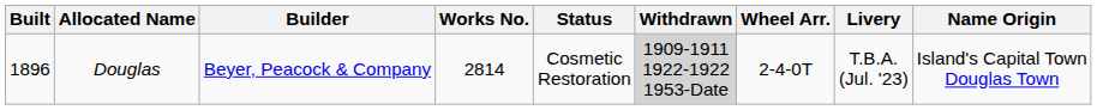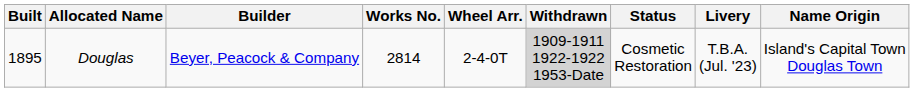columns swapped: Wheel Arr. <-> Status
Douglas | Built: 1896 -> 1895
